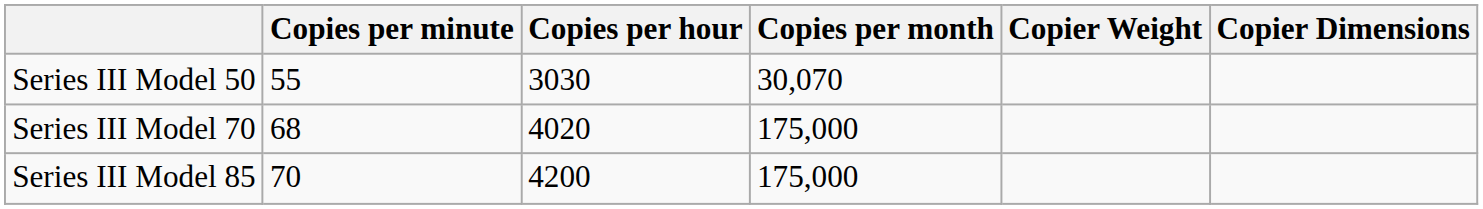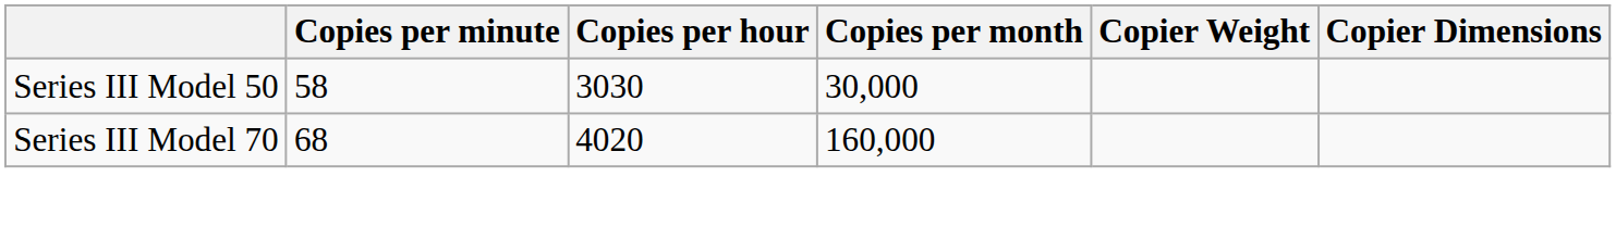Series III Model 50 | Copies per minute: 55 -> 58
Series III Model 50 | Copies per month: 30,070 -> 30,000
Series III Model 70 | Copies per month: 175,000 -> 160,000
- row: Series III Model 85 | 70 | 4200 | 175,000
